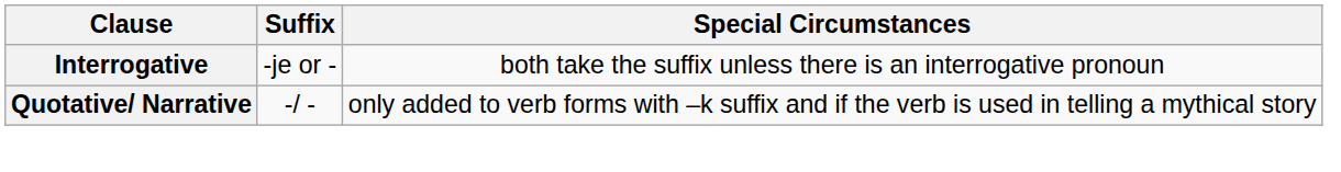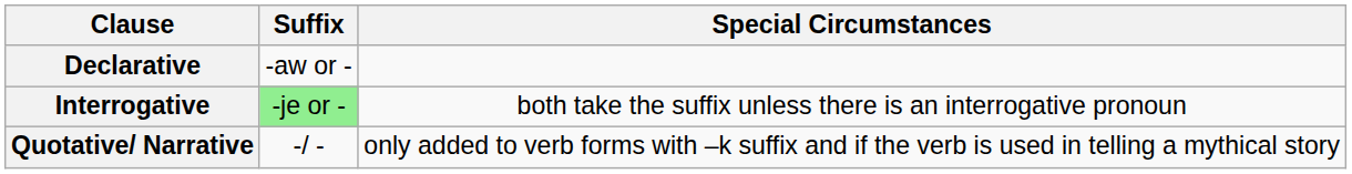+ row: Declarative | -aw or -
Interrogative | Suffix: no background -> lightgreen background
